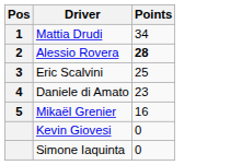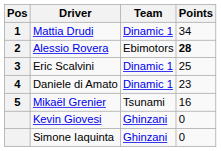+ column: Team | Dinamic 1 | Ebimotors | Dinamic 1 | Dinamic 1 | Tsunami | Ghinzani | Ghinzani
